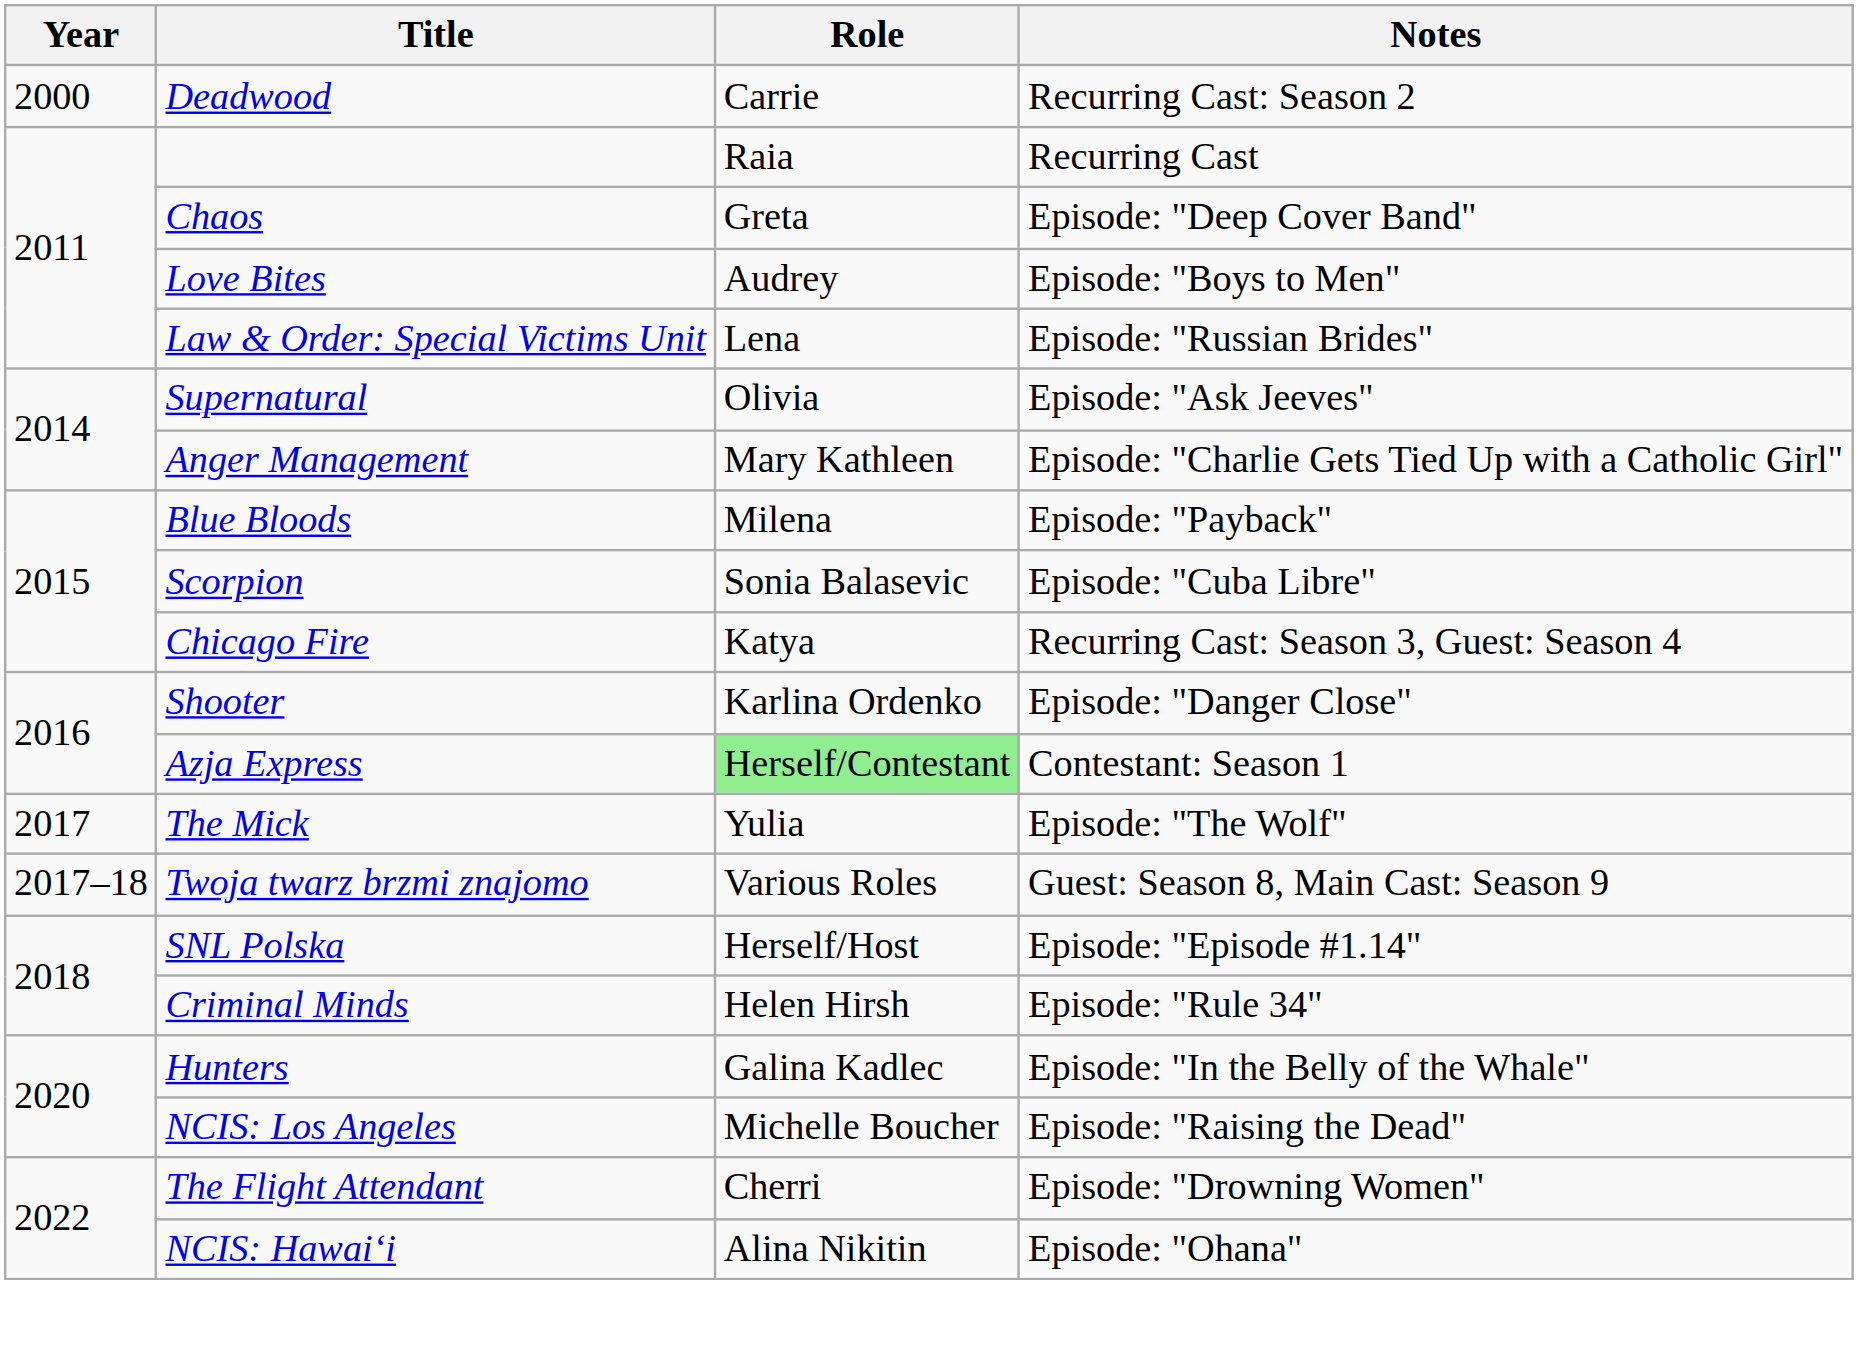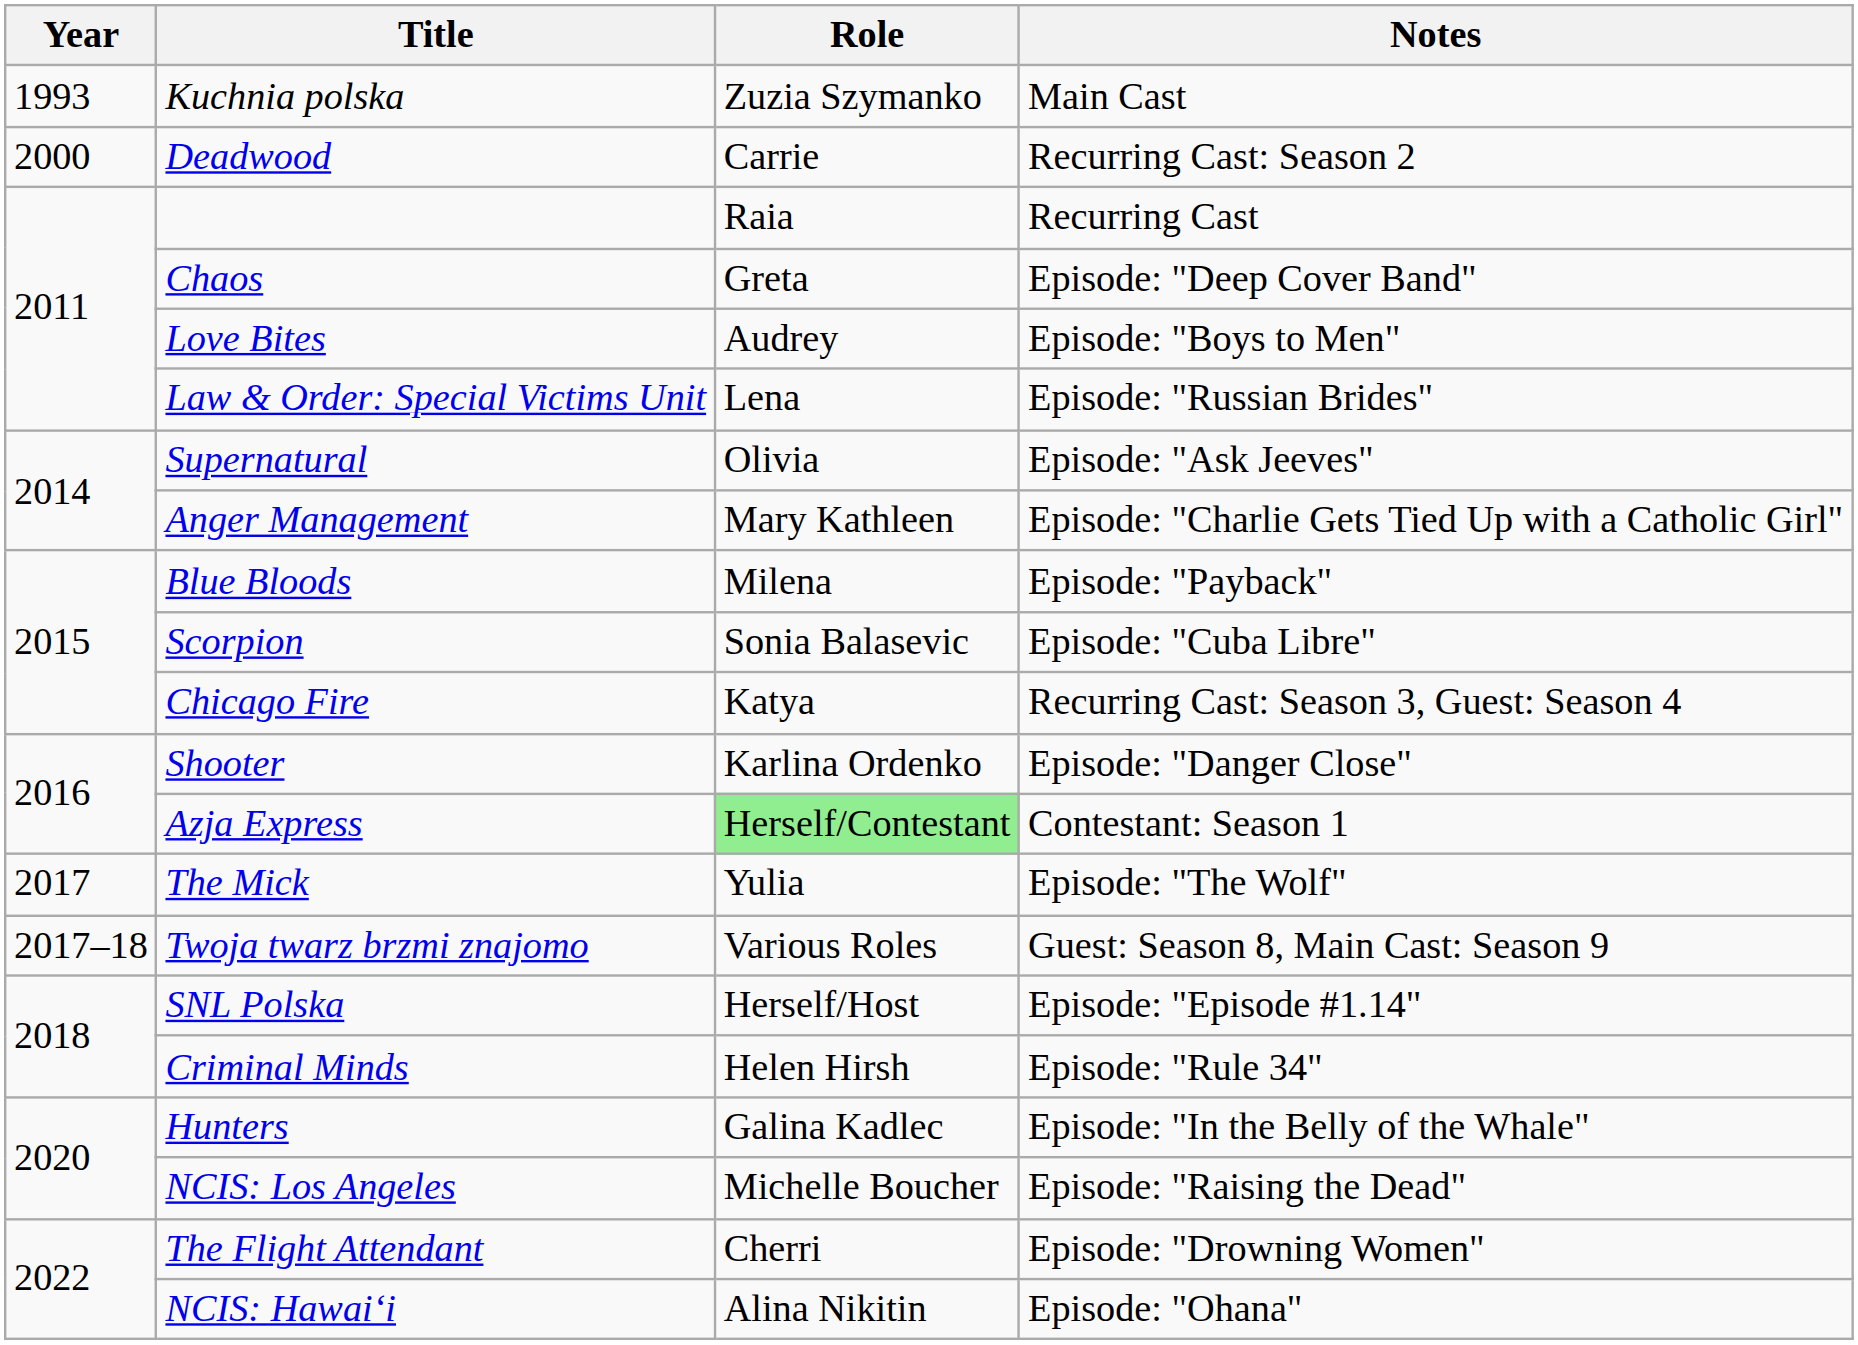+ row: 1993 | Kuchnia polska | Zuzia Szymanko | Main Cast
